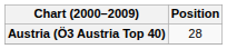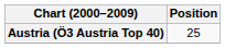Austria (Ö3 Austria Top 40) | Position: 28 -> 25
